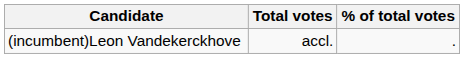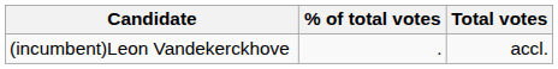columns swapped: Total votes <-> % of total votes
